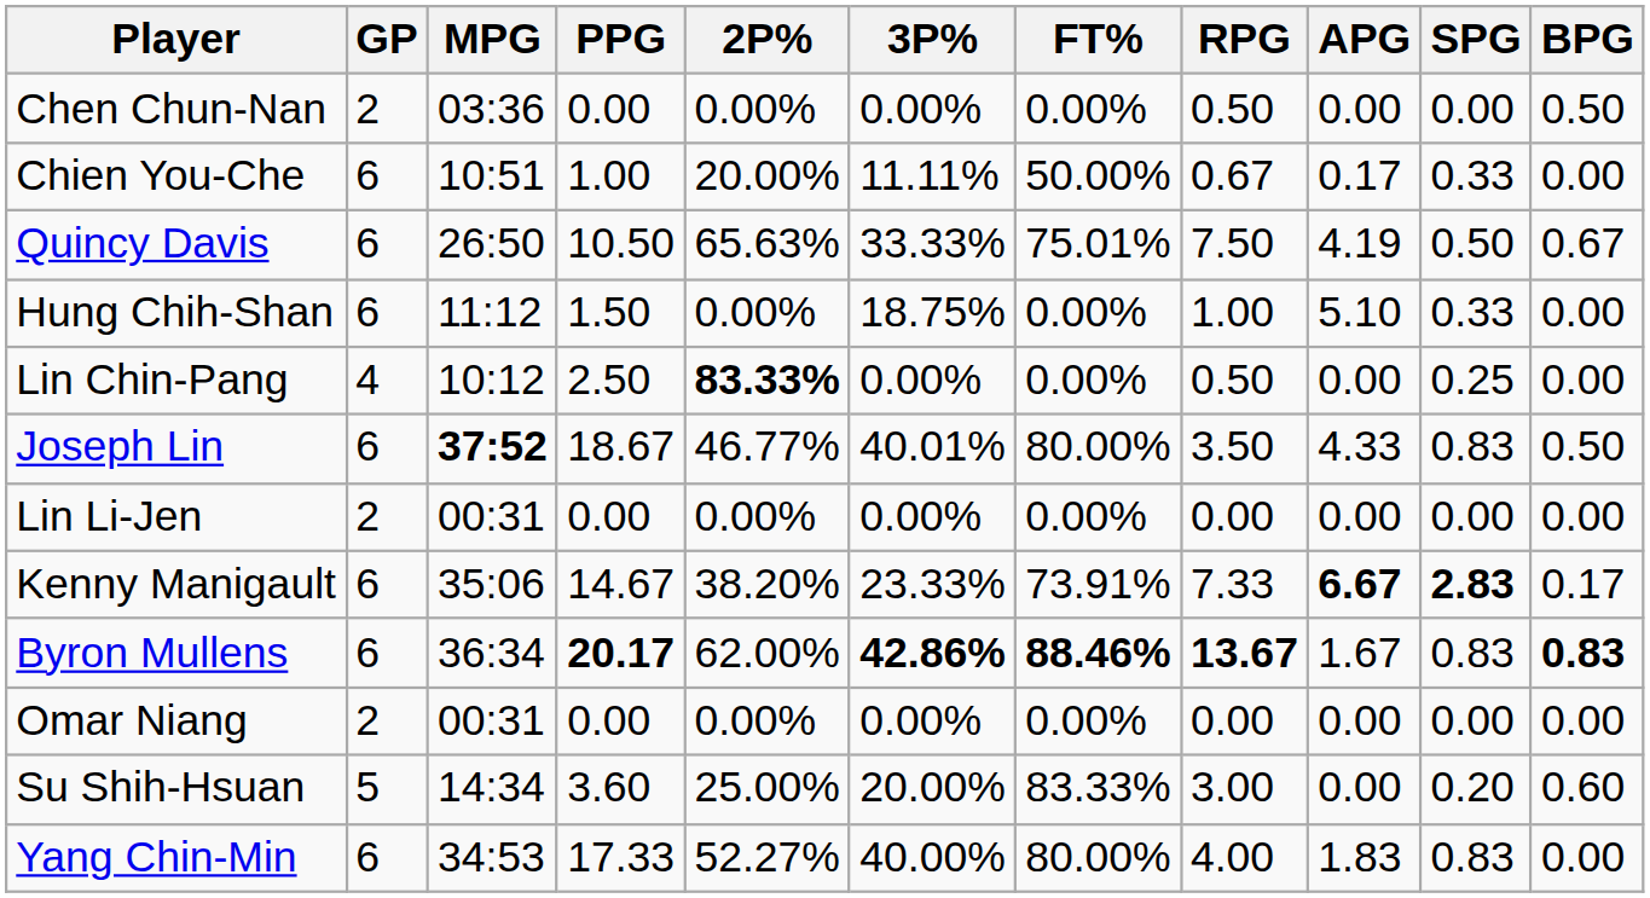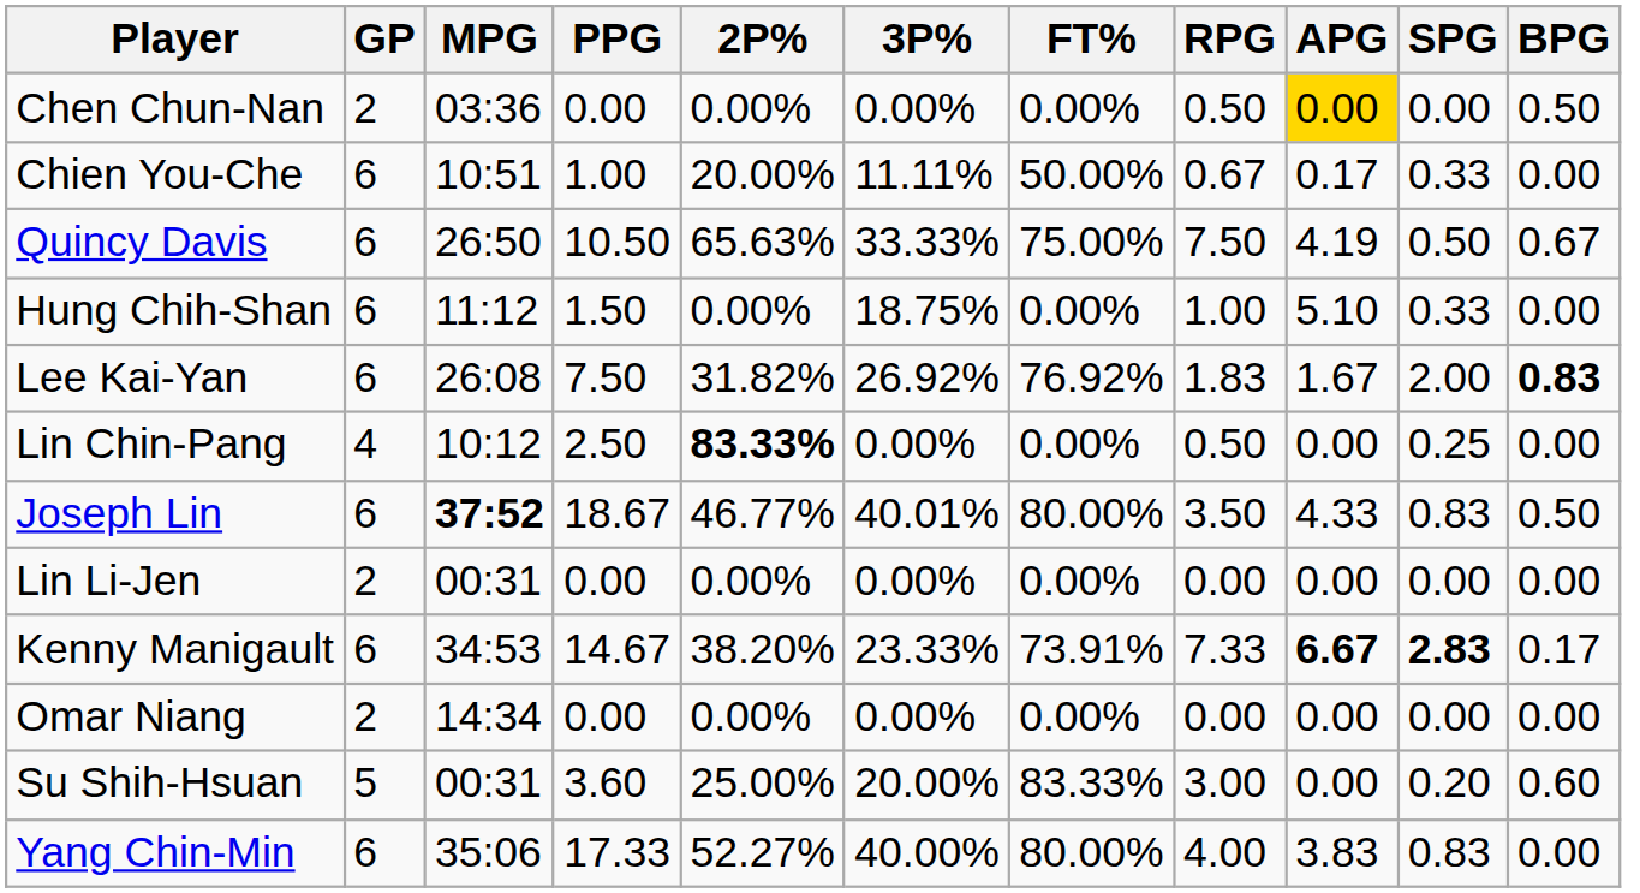Chen Chun-Nan | APG: no background -> gold background
Quincy Davis | FT%: 75.01% -> 75.00%
+ row: Lee Kai-Yan | 6 | 26:08 | 7.50 | 31.82% | 26.92% | 76.92% | 1.83 | 1.67 | 2.00 | 0.83
Kenny Manigault | MPG: 35:06 -> 34:53
- row: Byron Mullens | 6 | 36:34 | 20.17 | 62.00% | 42.86% | 88.46% | 13.67 | 1.67 | 0.83 | 0.83
Omar Niang | MPG: 00:31 -> 14:34
Su Shih-Hsuan | MPG: 14:34 -> 00:31
Yang Chin-Min | MPG: 34:53 -> 35:06
Yang Chin-Min | APG: 1.83 -> 3.83
